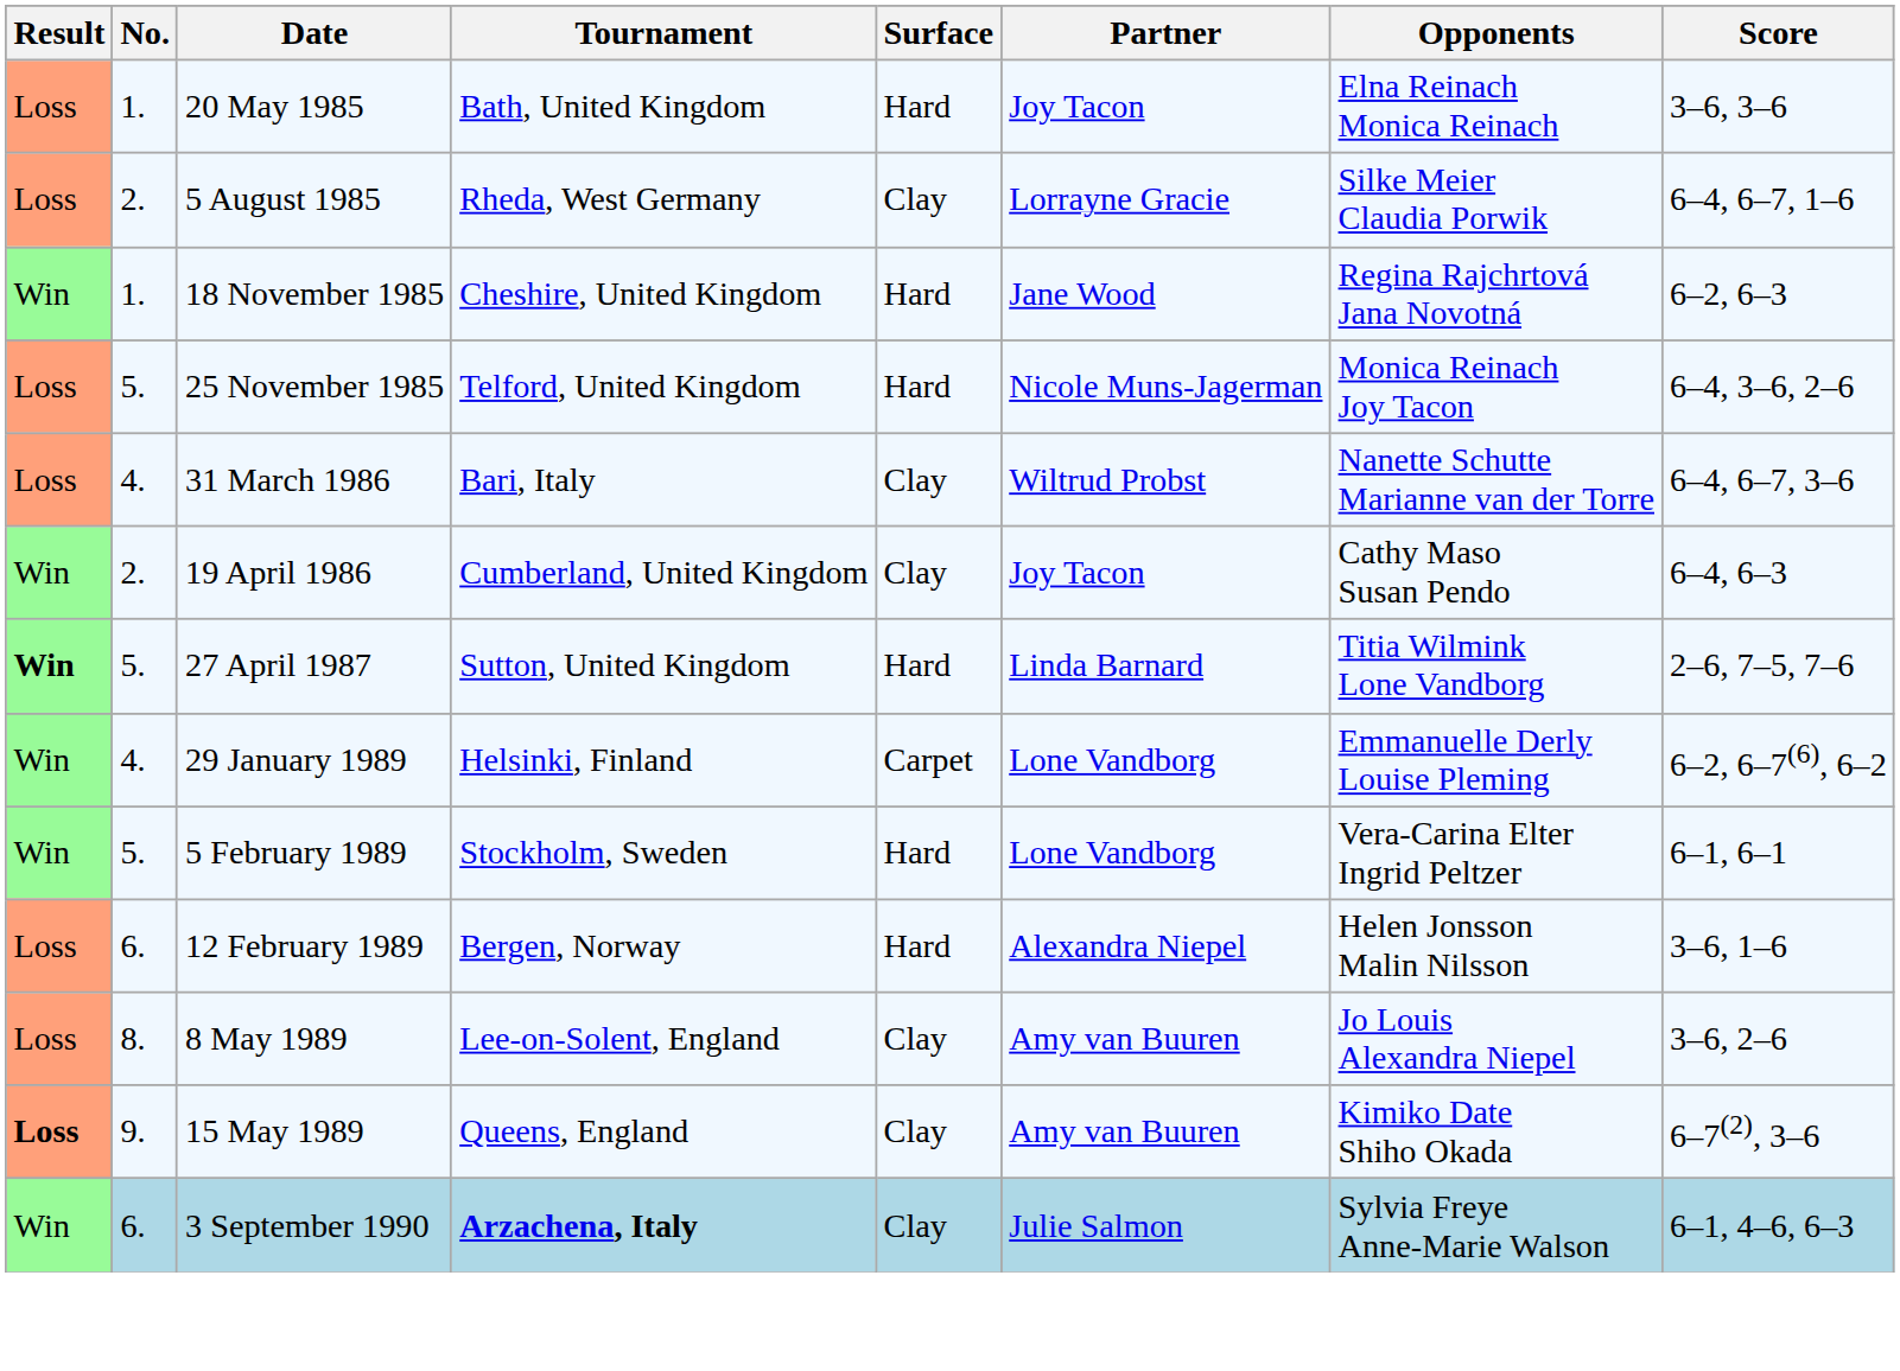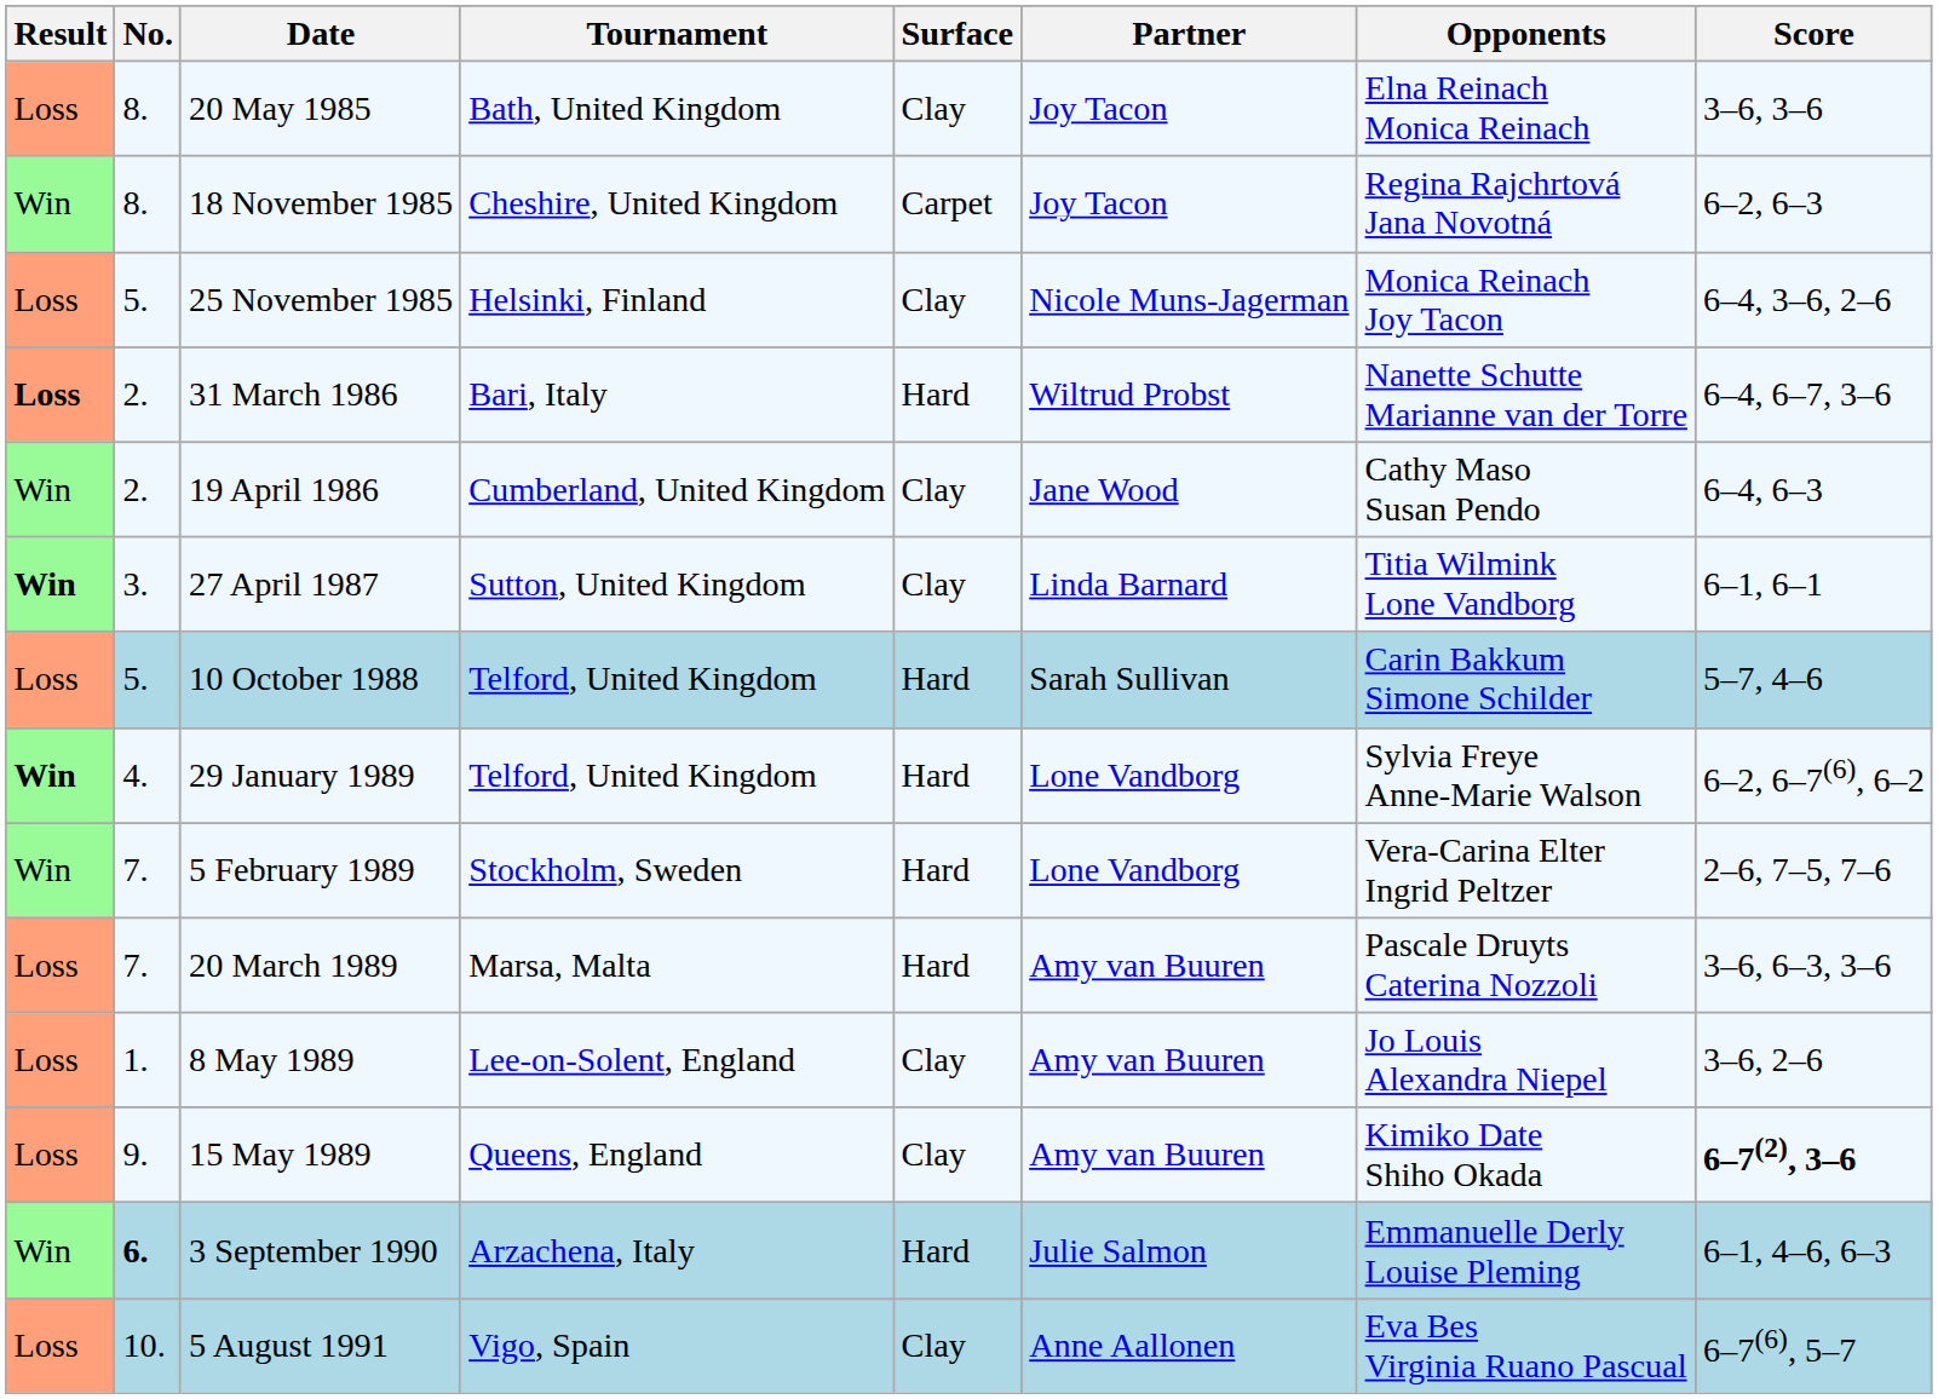20 May 1985 | No.: 1. -> 8.
20 May 1985 | Surface: Hard -> Clay
- row: Loss | 2. | 5 August 1985 | Rheda, West Germany | Clay | Lorrayne Gracie | Silke Meier Claudia Porwik | 6–4, 6–7, 1–6
18 November 1985 | No.: 1. -> 8.
18 November 1985 | Surface: Hard -> Carpet
18 November 1985 | Partner: Jane Wood -> Joy Tacon
25 November 1985 | Tournament: Telford, United Kingdom -> Helsinki, Finland
25 November 1985 | Surface: Hard -> Clay
31 March 1986 | Result: normal -> bold
31 March 1986 | No.: 4. -> 2.
31 March 1986 | Surface: Clay -> Hard
19 April 1986 | Partner: Joy Tacon -> Jane Wood
27 April 1987 | No.: 5. -> 3.
27 April 1987 | Surface: Hard -> Clay
27 April 1987 | Score: 2–6, 7–5, 7–6 -> 6–1, 6–1
+ row: Loss | 5. | 10 October 1988 | Telford, United Kingdom | Hard | Sarah Sullivan | Carin Bakkum Simone Schilder | 5–7, 4–6
29 January 1989 | Result: normal -> bold
29 January 1989 | Tournament: Helsinki, Finland -> Telford, United Kingdom
29 January 1989 | Surface: Carpet -> Hard
29 January 1989 | Opponents: Emmanuelle Derly Louise Pleming -> Sylvia Freye Anne-Marie Walson
5 February 1989 | No.: 5. -> 7.
5 February 1989 | Score: 6–1, 6–1 -> 2–6, 7–5, 7–6
- row: Loss | 6. | 12 February 1989 | Bergen, Norway | Hard | Alexandra Niepel | Helen Jonsson Malin Nilsson | 3–6, 1–6
+ row: Loss | 7. | 20 March 1989 | Marsa, Malta | Hard | Amy van Buuren | Pascale Druyts Caterina Nozzoli | 3–6, 6–3, 3–6
8 May 1989 | No.: 8. -> 1.
15 May 1989 | Result: bold -> normal
15 May 1989 | Score: normal -> bold
3 September 1990 | No.: normal -> bold
3 September 1990 | Tournament: bold -> normal
3 September 1990 | Surface: Clay -> Hard
3 September 1990 | Opponents: Sylvia Freye Anne-Marie Walson -> Emmanuelle Derly Louise Pleming
+ row: Loss | 10. | 5 August 1991 | Vigo, Spain | Clay | Anne Aallonen | Eva Bes Virginia Ruano Pascual | 6–7(6), 5–7
